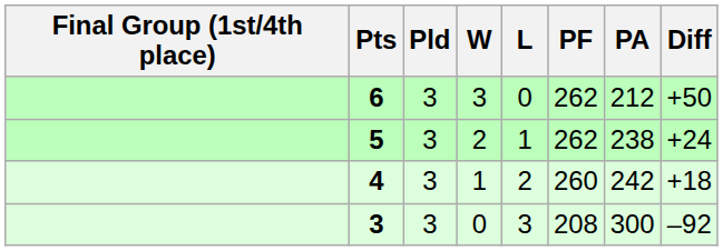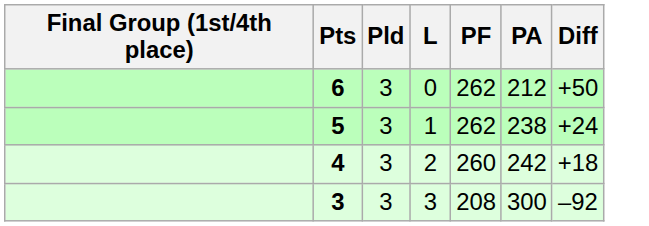- column: W | 3 | 2 | 1 | 0
